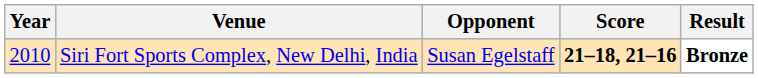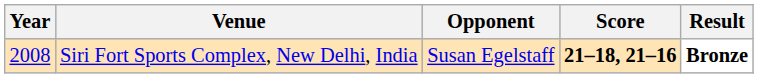Siri Fort Sports Complex, New Delhi, India | Year: 2010 -> 2008
